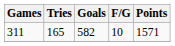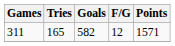311 | F/G: 10 -> 12
